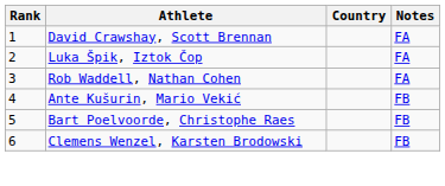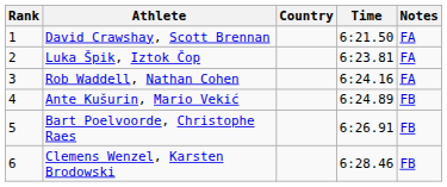+ column: Time | 6:21.50 | 6:23.81 | 6:24.16 | 6:24.89 | 6:26.91 | 6:28.46
